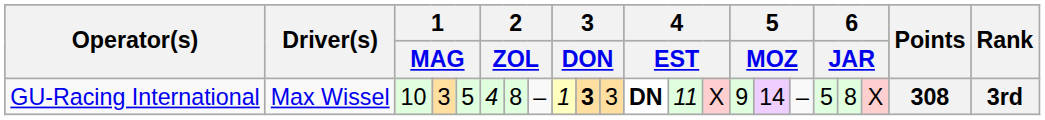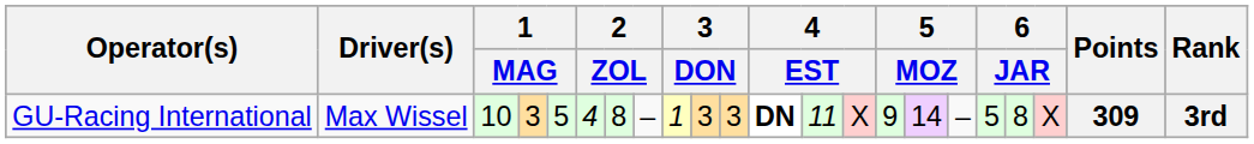GU-Racing International | column 10: bold -> normal
GU-Racing International | Points: 308 -> 309
